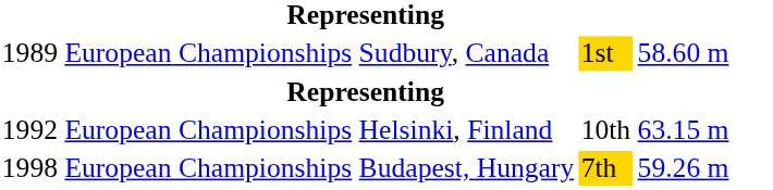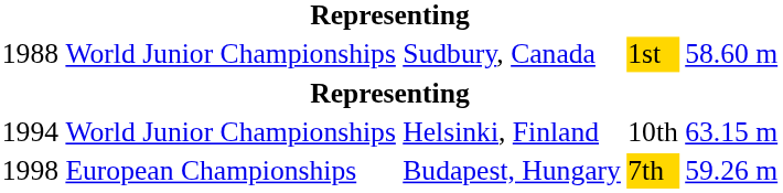Sudbury, Canada | column 1: 1989 -> 1988
Sudbury, Canada | column 2: European Championships -> World Junior Championships
Helsinki, Finland | column 1: 1992 -> 1994
Helsinki, Finland | column 2: European Championships -> World Junior Championships
